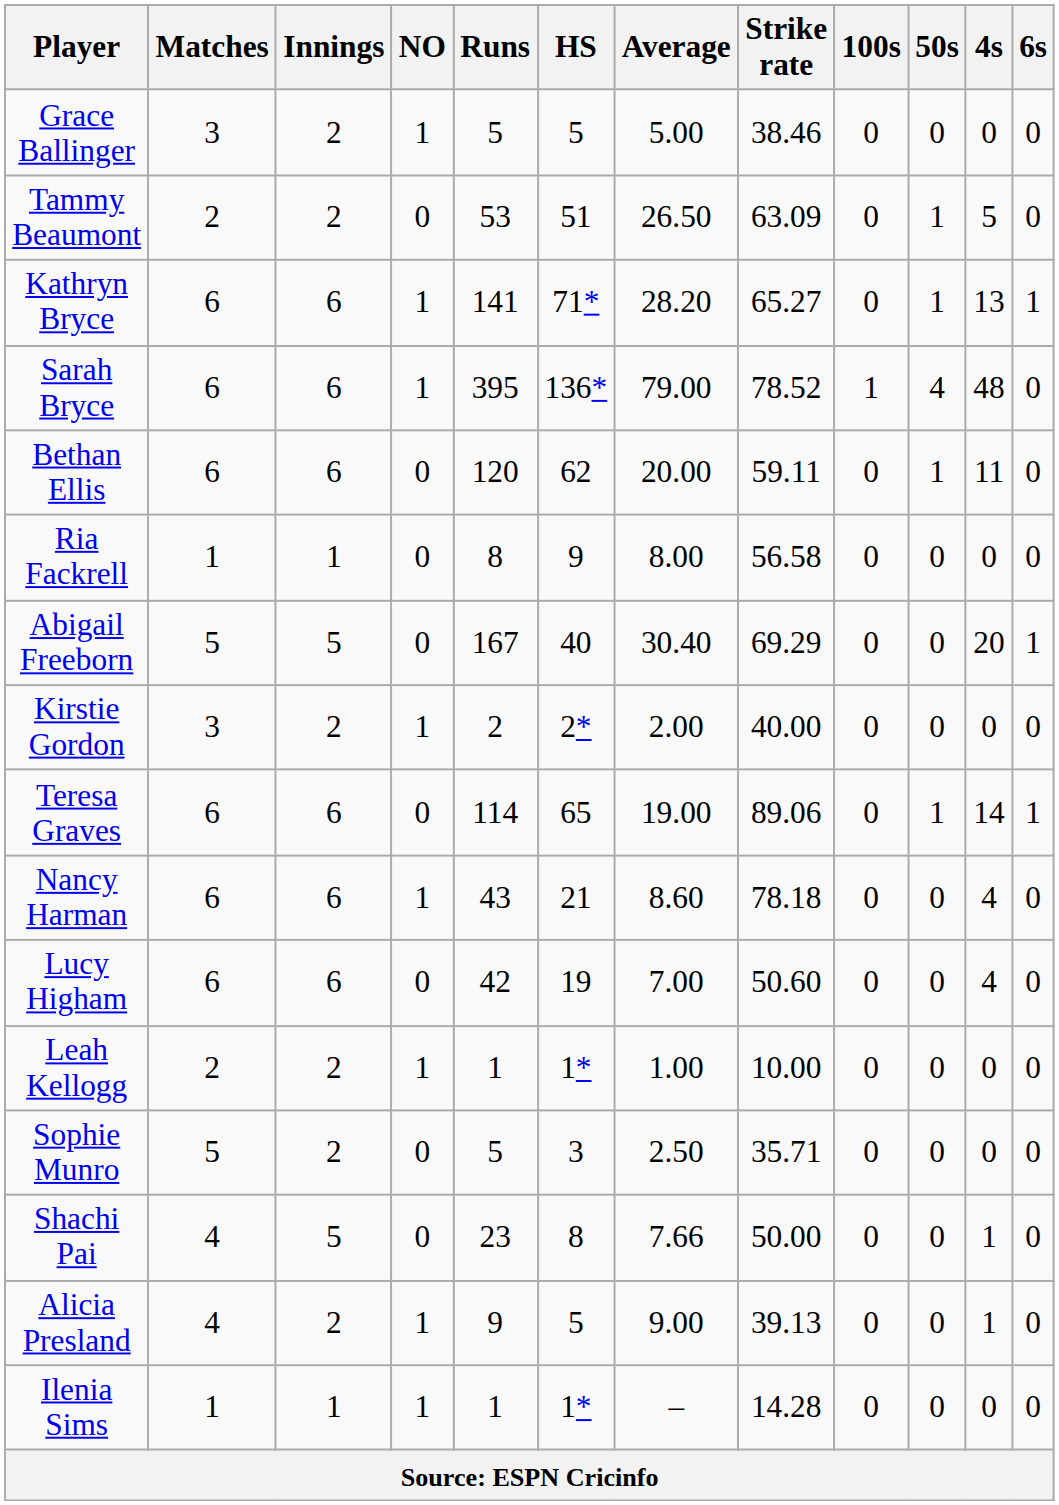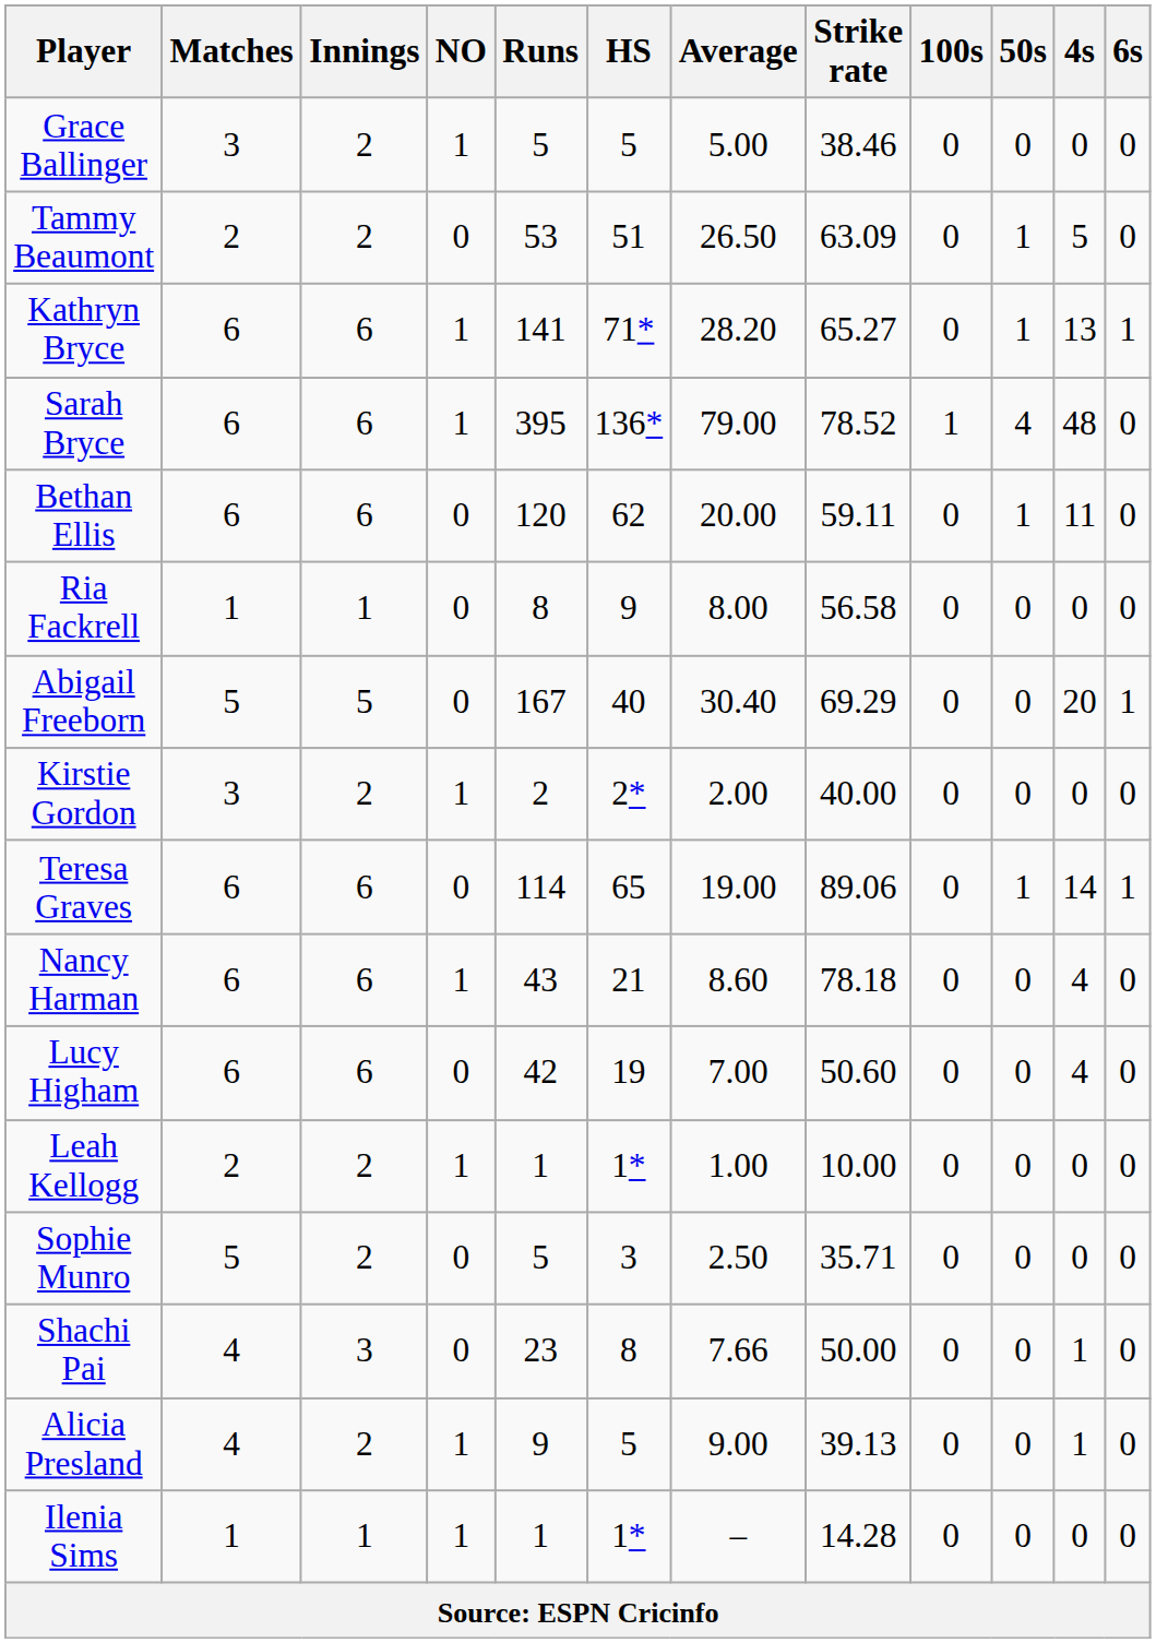Shachi Pai | Innings: 5 -> 3
